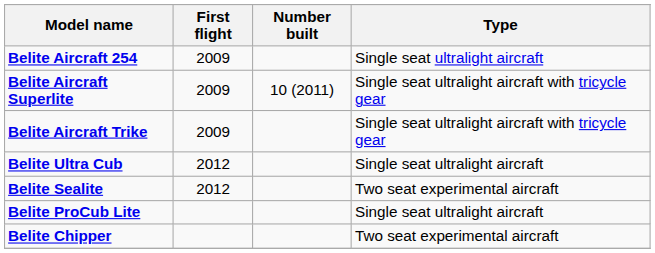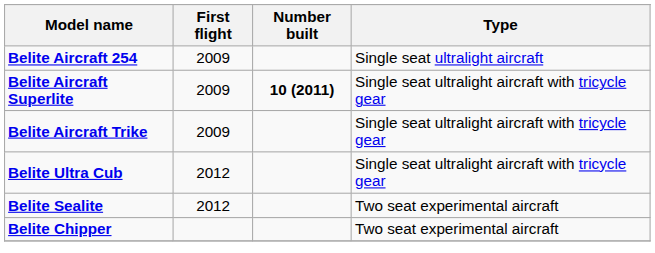Belite Aircraft Superlite | Number built: normal -> bold
Belite Ultra Cub | Type: Single seat ultralight aircraft -> Single seat ultralight aircraft with tricycle gear
- row: Belite ProCub Lite | Single seat ultralight aircraft
